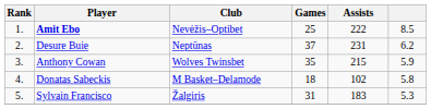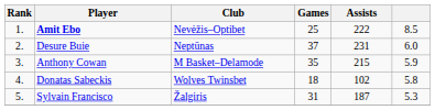Desure Buie | column 6: 6.2 -> 6.0
Anthony Cowan | Club: Wolves Twinsbet -> M Basket–Delamode
Donatas Sabeckis | Club: M Basket–Delamode -> Wolves Twinsbet
Sylvain Francisco | Assists: 183 -> 187
